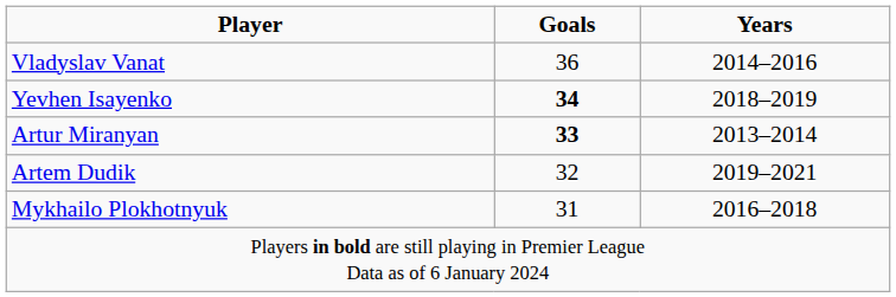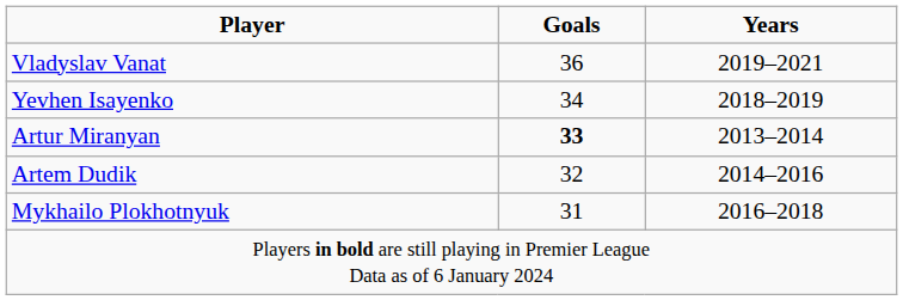Vladyslav Vanat | Years: 2014–2016 -> 2019–2021
Yevhen Isayenko | Goals: bold -> normal
Artem Dudik | Years: 2019–2021 -> 2014–2016
